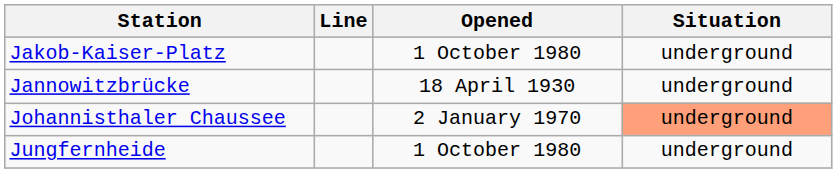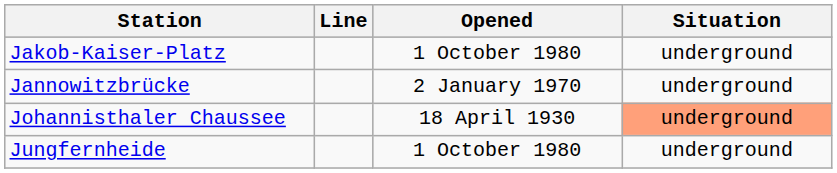Jannowitzbrücke | Opened: 18 April 1930 -> 2 January 1970
Johannisthaler Chaussee | Opened: 2 January 1970 -> 18 April 1930
